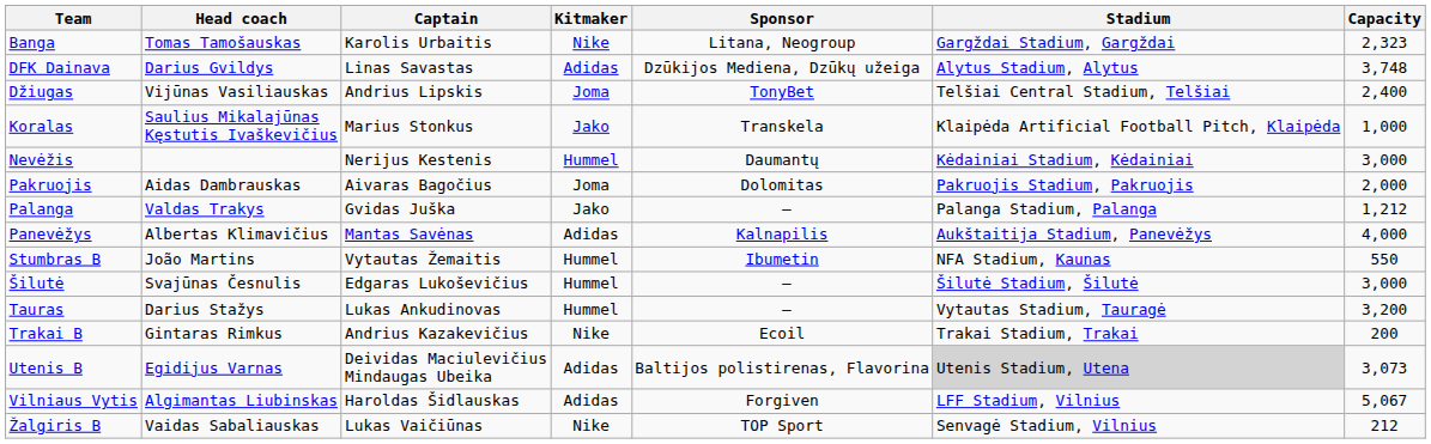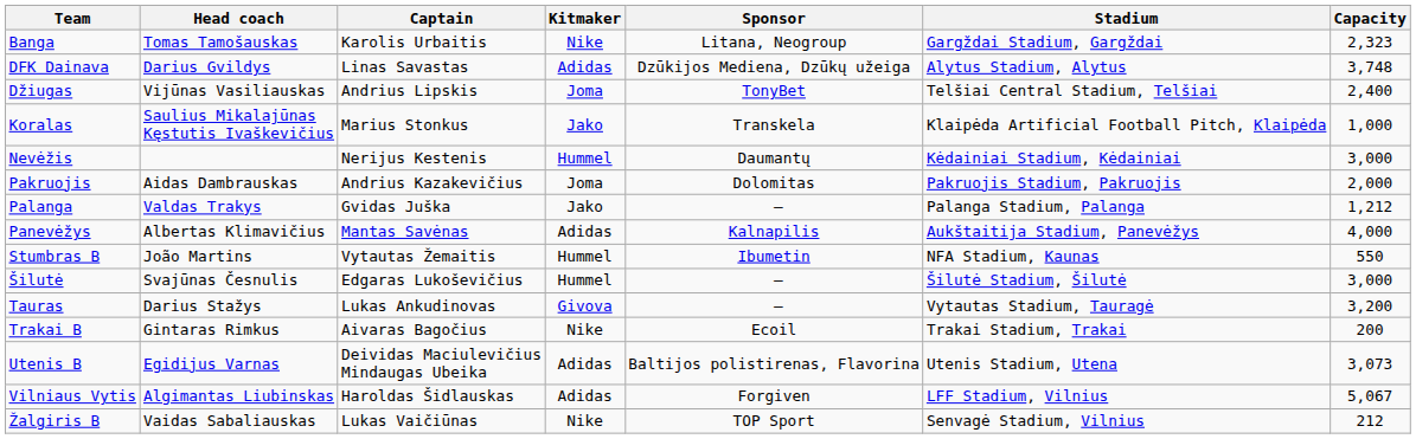Pakruojis | Captain: Aivaras Bagočius -> Andrius Kazakevičius
Tauras | Kitmaker: Hummel -> Givova
Trakai B | Captain: Andrius Kazakevičius -> Aivaras Bagočius
Utenis B | Stadium: lightgrey background -> no background
